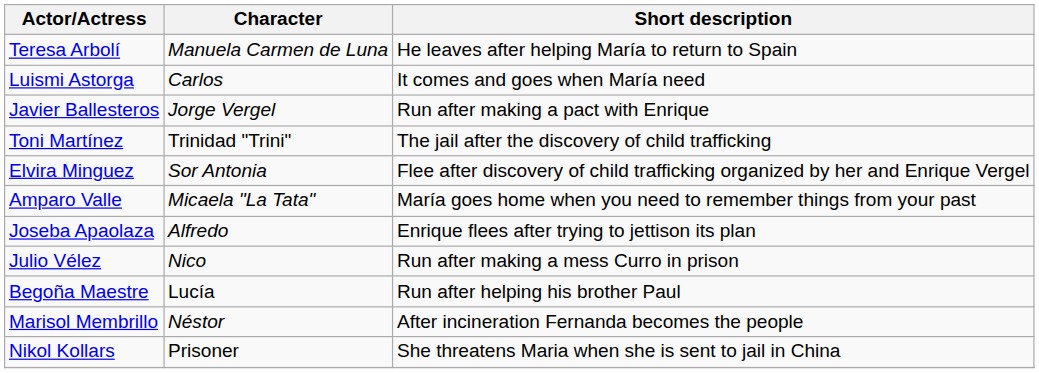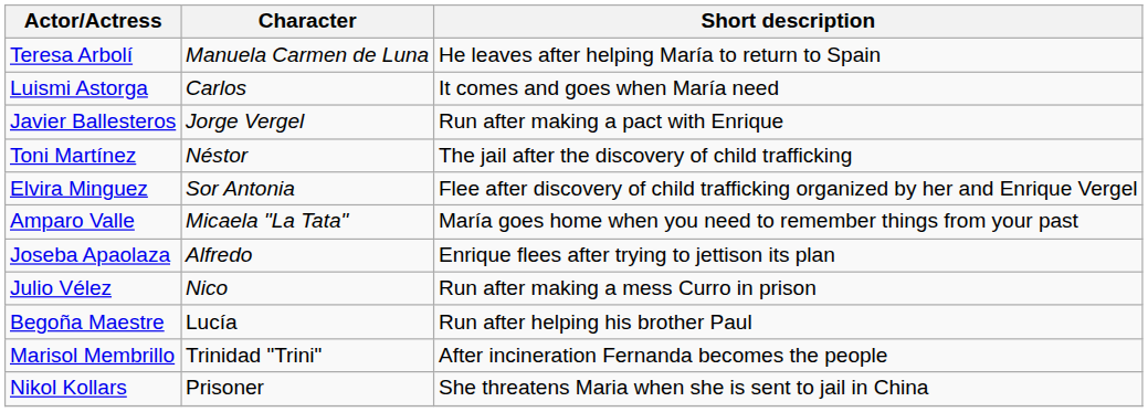Toni Martínez | Character: Trinidad "Trini" -> Néstor
Marisol Membrillo | Character: Néstor -> Trinidad "Trini"
